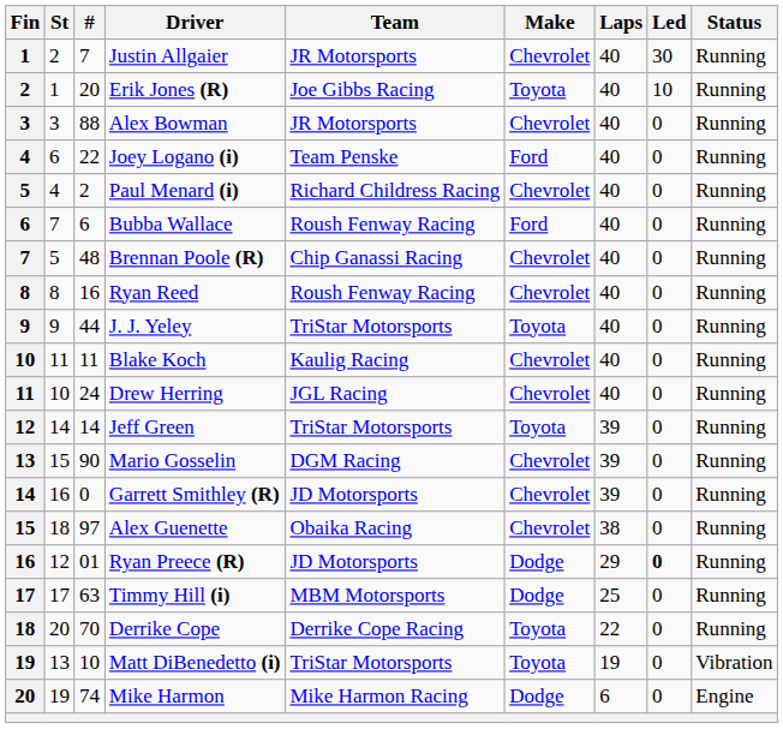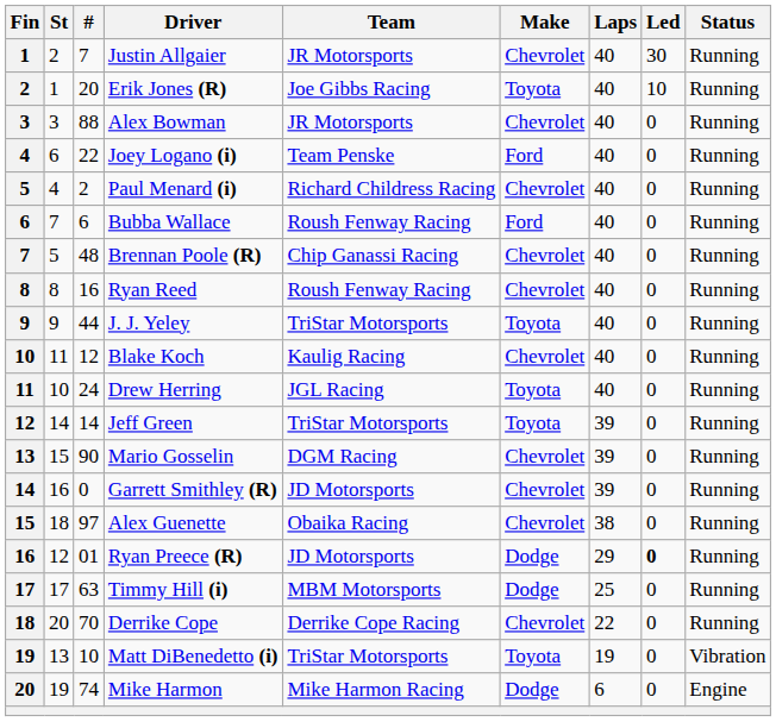Blake Koch | #: 11 -> 12
Drew Herring | Make: Chevrolet -> Toyota
Derrike Cope | Make: Toyota -> Chevrolet
